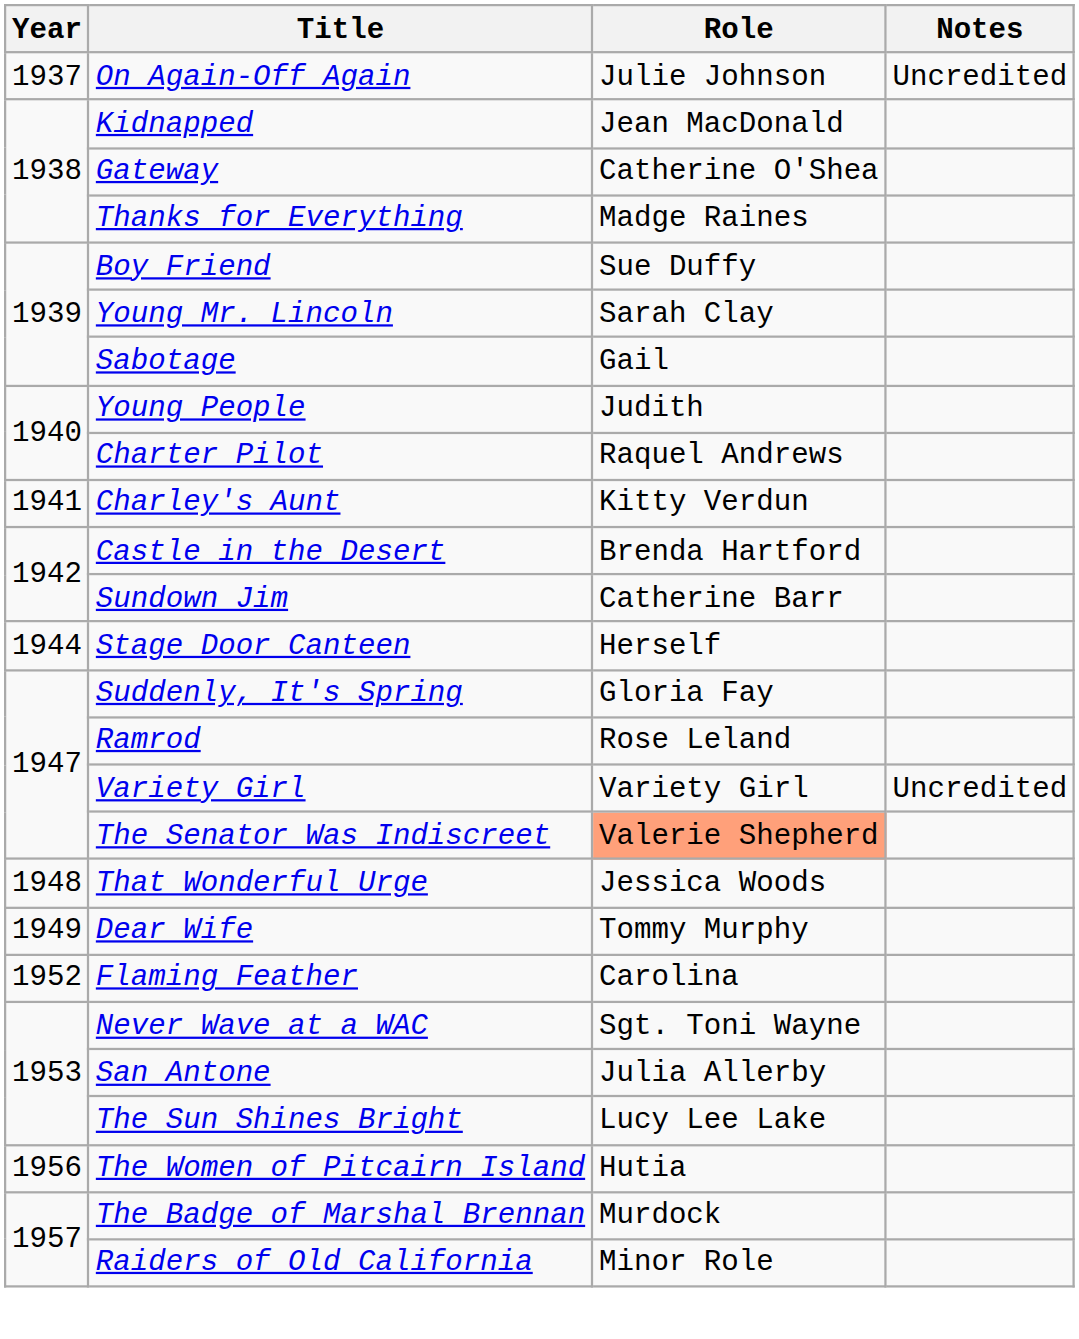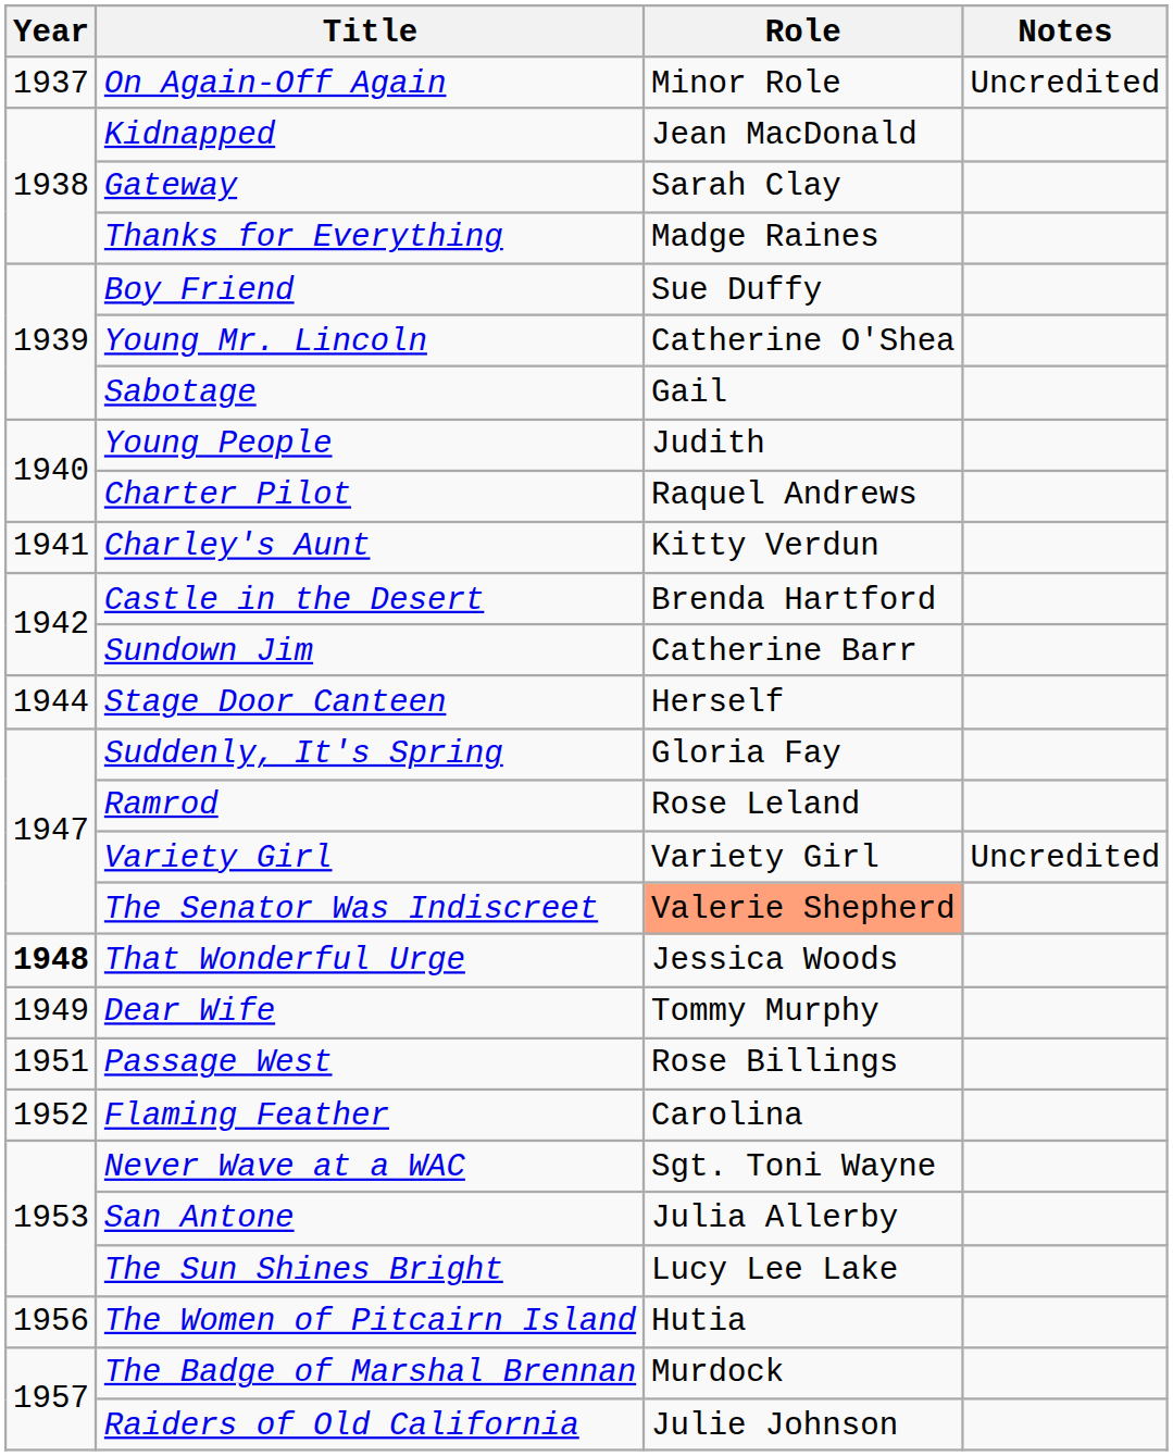On Again-Off Again | Role: Julie Johnson -> Minor Role
Gateway | Role: Catherine O'Shea -> Sarah Clay
Young Mr. Lincoln | Role: Sarah Clay -> Catherine O'Shea
That Wonderful Urge | Year: normal -> bold
+ row: 1951 | Passage West | Rose Billings
Raiders of Old California | Role: Minor Role -> Julie Johnson
